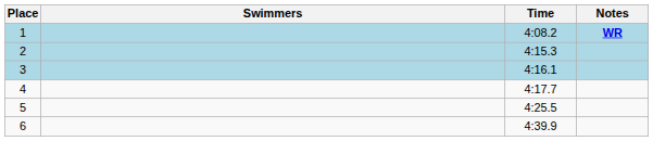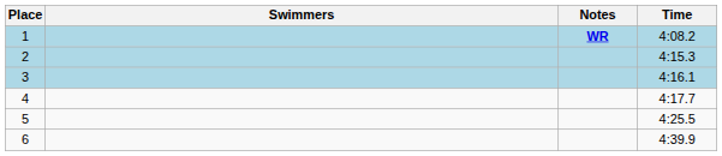columns swapped: Time <-> Notes
